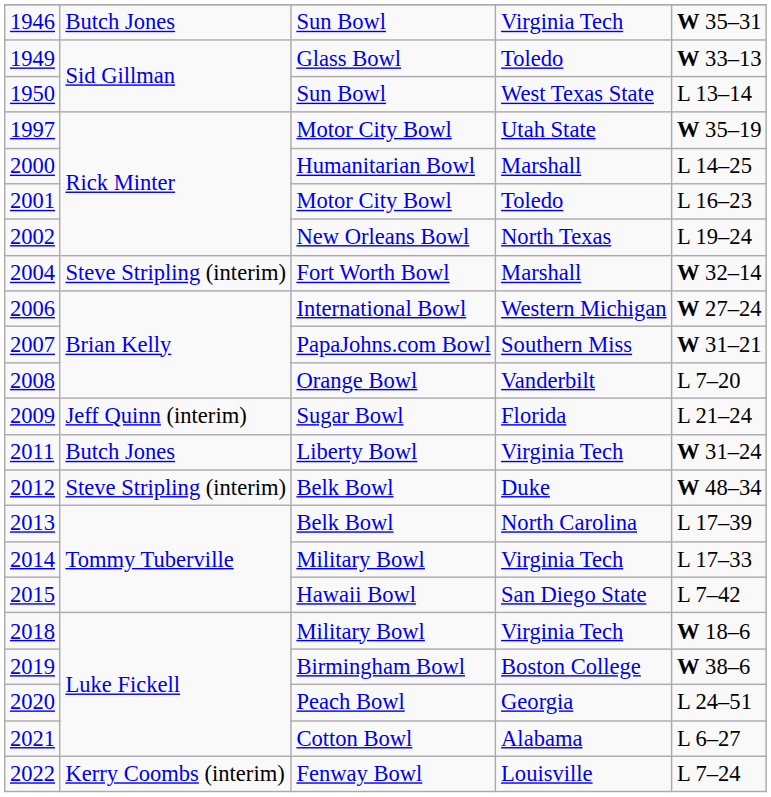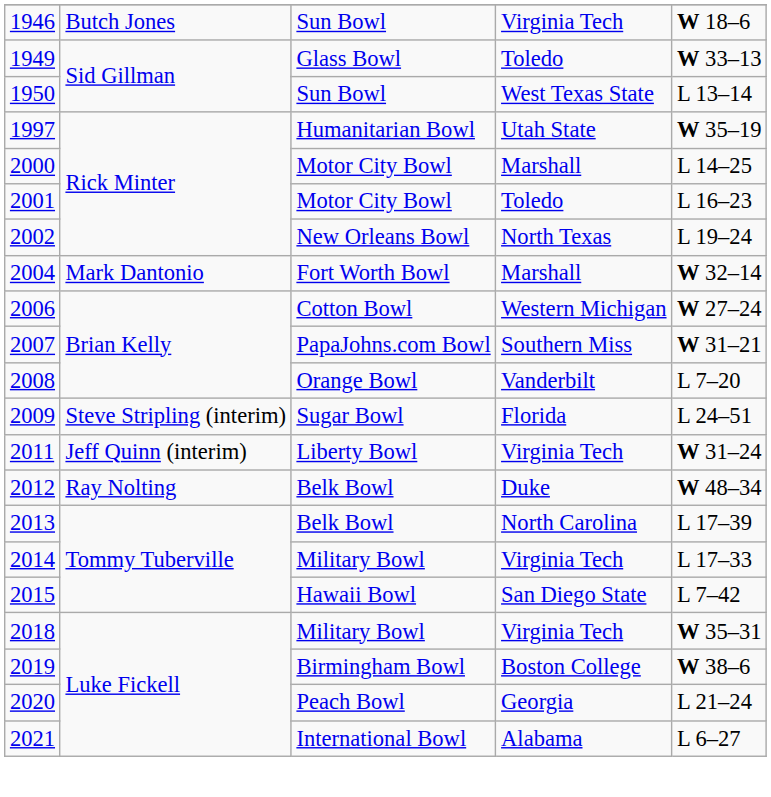1946 | column 5: W 35–31 -> W 18–6
1997 | column 3: Motor City Bowl -> Humanitarian Bowl
2000 | column 3: Humanitarian Bowl -> Motor City Bowl
2004 | column 2: Steve Stripling (interim) -> Mark Dantonio
2006 | column 3: International Bowl -> Cotton Bowl
2009 | column 2: Jeff Quinn (interim) -> Steve Stripling (interim)
2009 | column 5: L 21–24 -> L 24–51
2011 | column 2: Butch Jones -> Jeff Quinn (interim)
2012 | column 2: Steve Stripling (interim) -> Ray Nolting
2018 | column 5: W 18–6 -> W 35–31
2020 | column 5: L 24–51 -> L 21–24
2021 | column 3: Cotton Bowl -> International Bowl
- row: 2022 | Kerry Coombs (interim) | Fenway Bowl | Louisville | L 7–24
